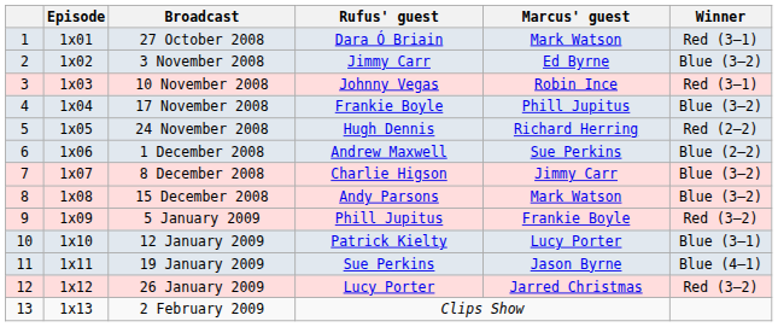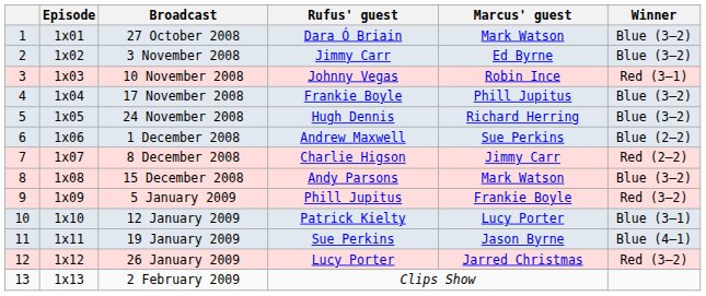27 October 2008 | Winner: Red (3–1) -> Blue (3–2)
24 November 2008 | Winner: Red (2–2) -> Blue (3–2)
8 December 2008 | Winner: Blue (3–2) -> Red (2–2)
